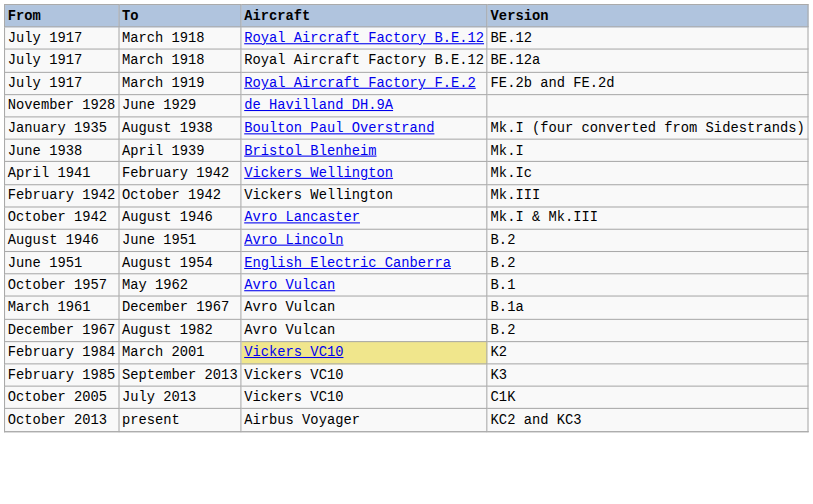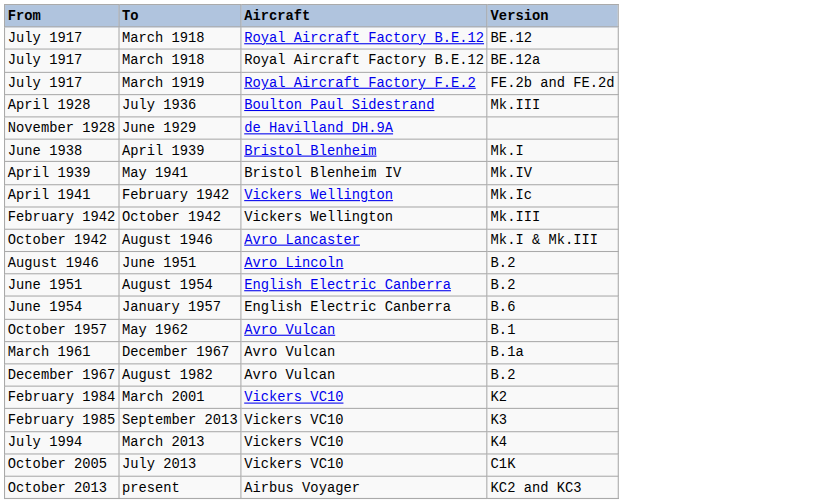+ row: April 1928 | July 1936 | Boulton Paul Sidestrand | Mk.III
- row: January 1935 | August 1938 | Boulton Paul Overstrand | Mk.I (four converted from Sidestrands)
+ row: April 1939 | May 1941 | Bristol Blenheim IV | Mk.IV
+ row: June 1954 | January 1957 | English Electric Canberra | B.6
March 2001 | Aircraft: khaki background -> no background
+ row: July 1994 | March 2013 | Vickers VC10 | K4
